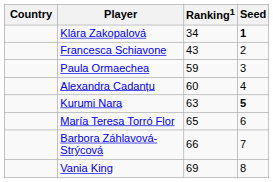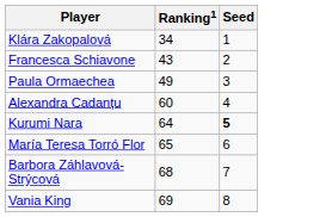- column: Country
Klára Zakopalová | Seed: bold -> normal
Paula Ormaechea | Ranking1: 59 -> 49
Kurumi Nara | Ranking1: 63 -> 64
Barbora Záhlavová-Strýcová | Ranking1: 66 -> 68
